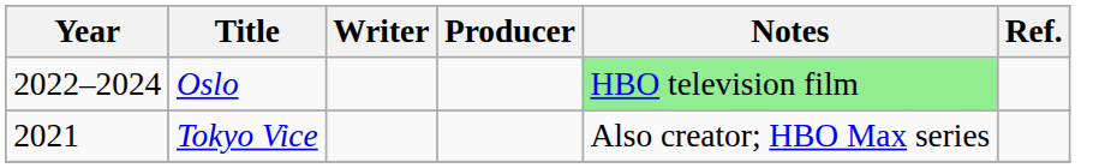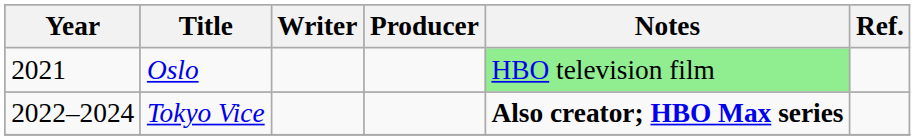Oslo | Year: 2022–2024 -> 2021
Tokyo Vice | Year: 2021 -> 2022–2024
Tokyo Vice | Notes: normal -> bold
